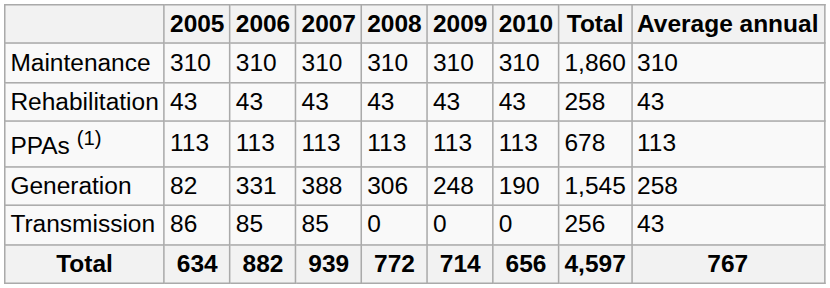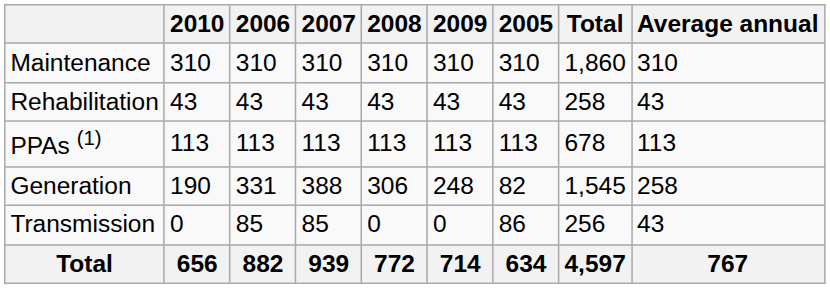columns swapped: 2005 <-> 2010
